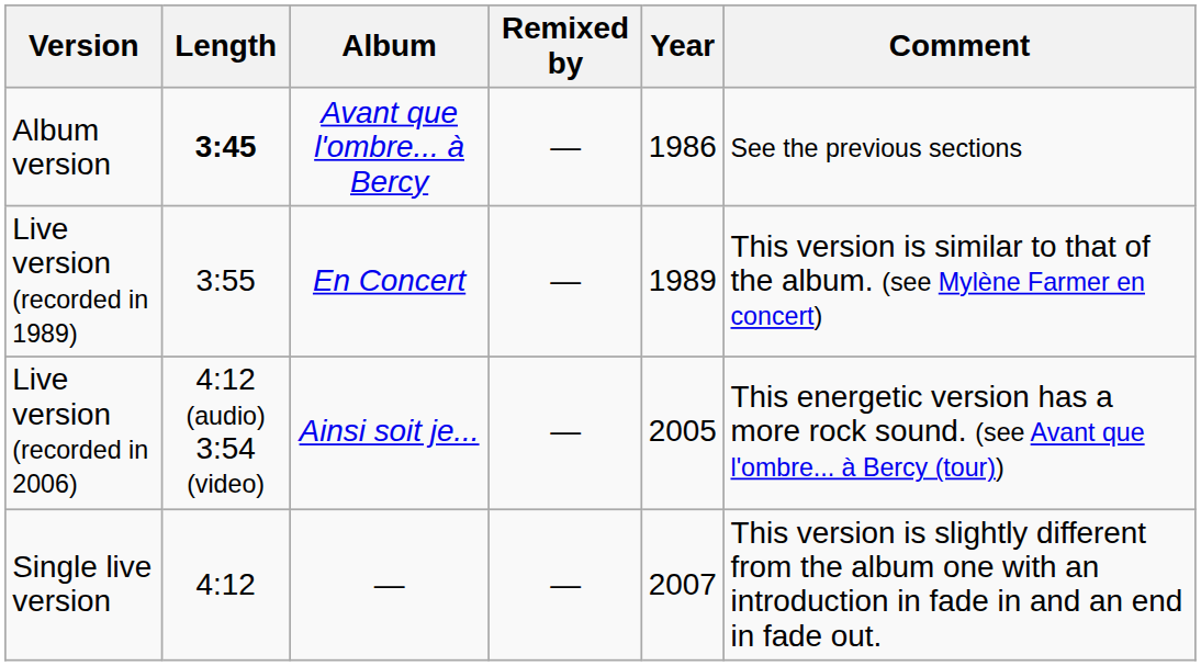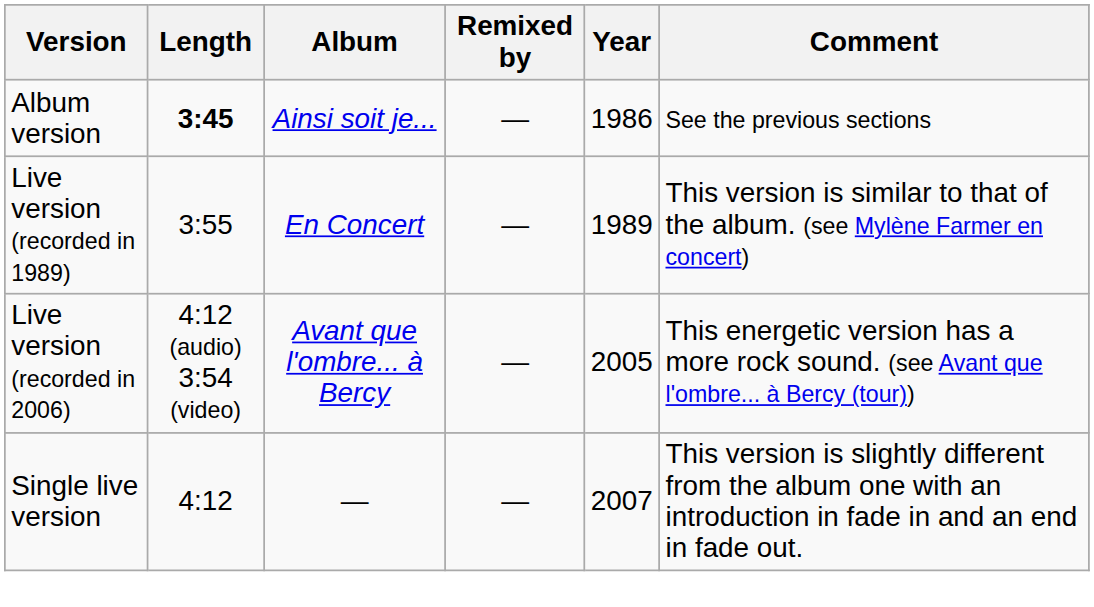Album version | Album: Avant que l'ombre... à Bercy -> Ainsi soit je...
Live version (recorded in 2006) | Album: Ainsi soit je... -> Avant que l'ombre... à Bercy
